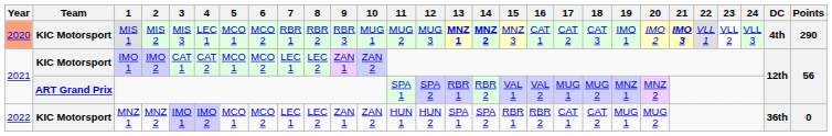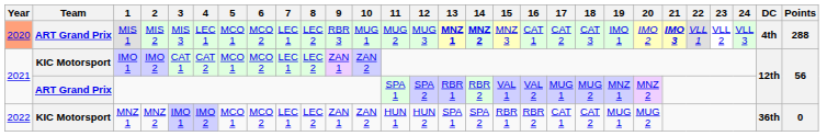MIS 1 | Team: KIC Motorsport -> ART Grand Prix
MIS 1 | 7: RBR 1 -> LEC 1
MIS 1 | 8: RBR 2 -> LEC 2
MIS 1 | Points: 290 -> 288
